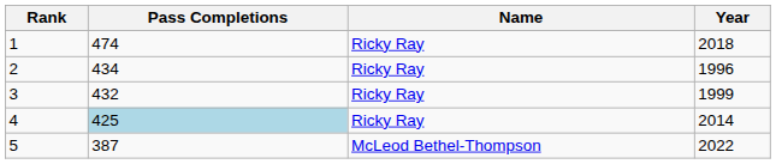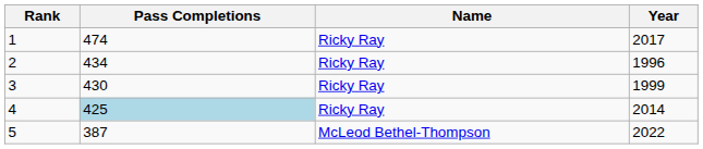1 | Year: 2018 -> 2017
3 | Pass Completions: 432 -> 430
